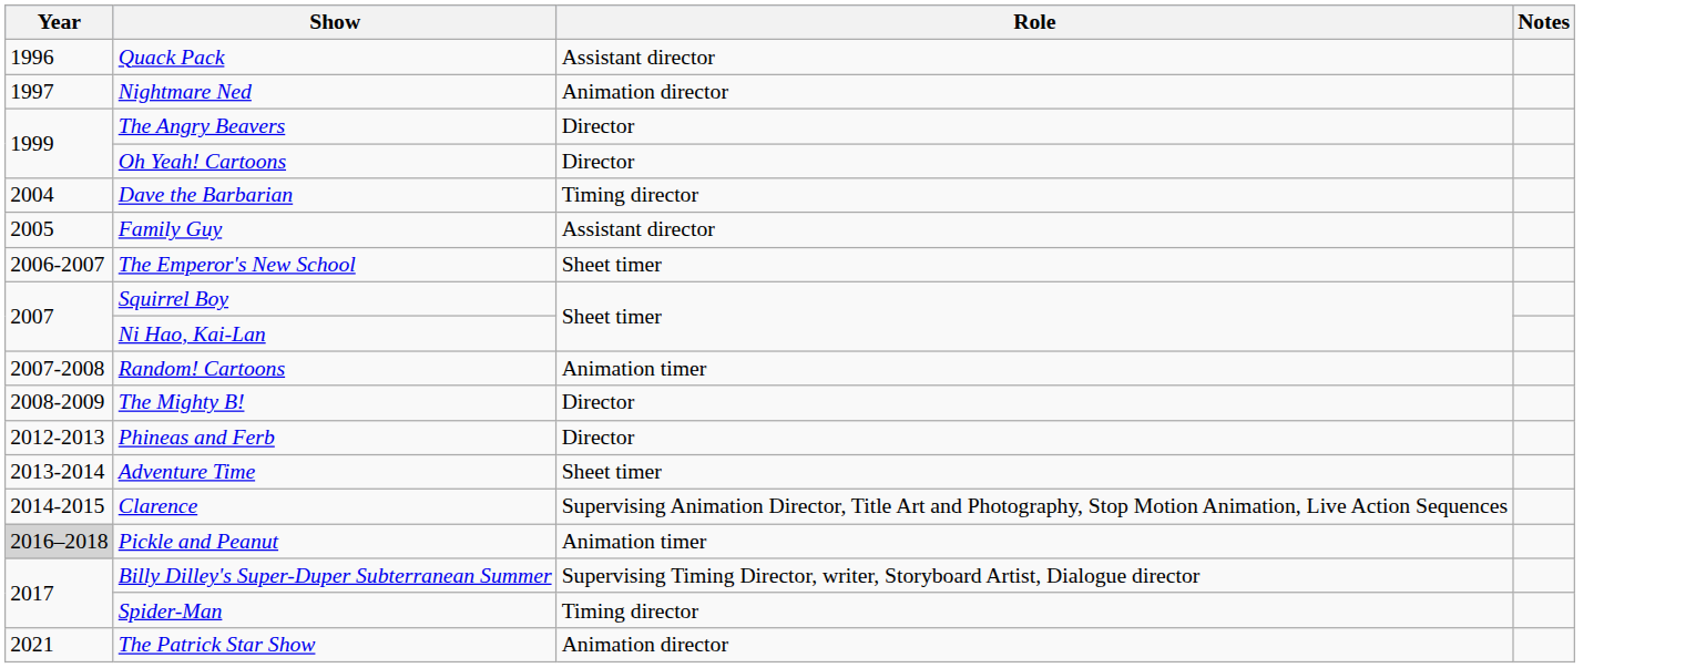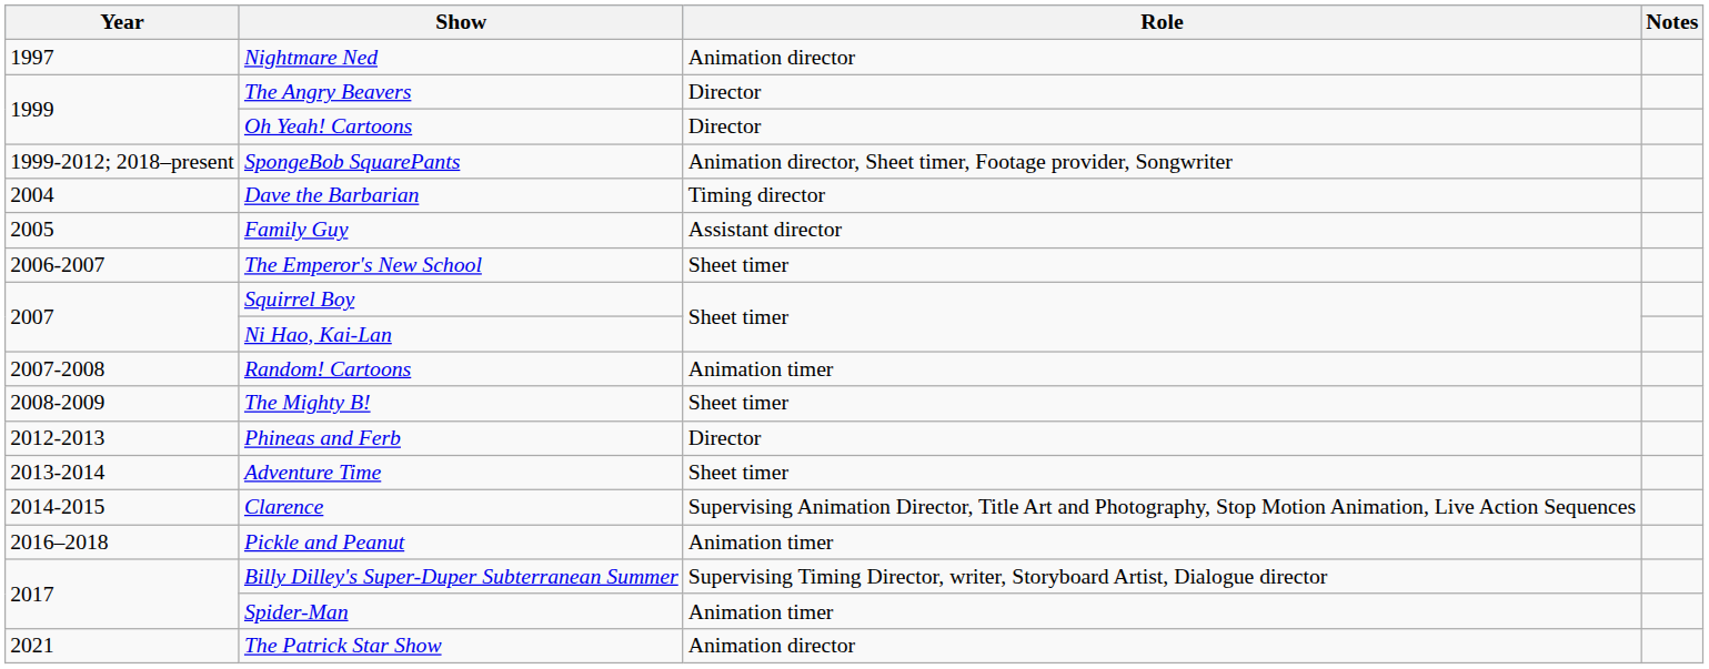- row: 1996 | Quack Pack | Assistant director
+ row: 1999-2012; 2018–present | SpongeBob SquarePants | Animation director, Sheet timer, Footage provider, Songwriter
The Mighty B! | Role: Director -> Sheet timer
Pickle and Peanut | Year: lightgrey background -> no background
Spider-Man | Role: Timing director -> Animation timer
